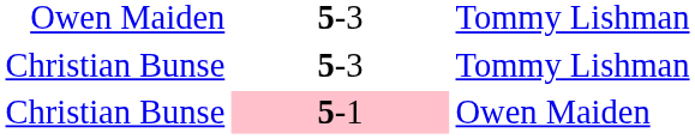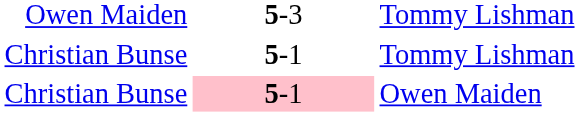Christian Bunse / Tommy Lishman | column 2: 5-3 -> 5-1
